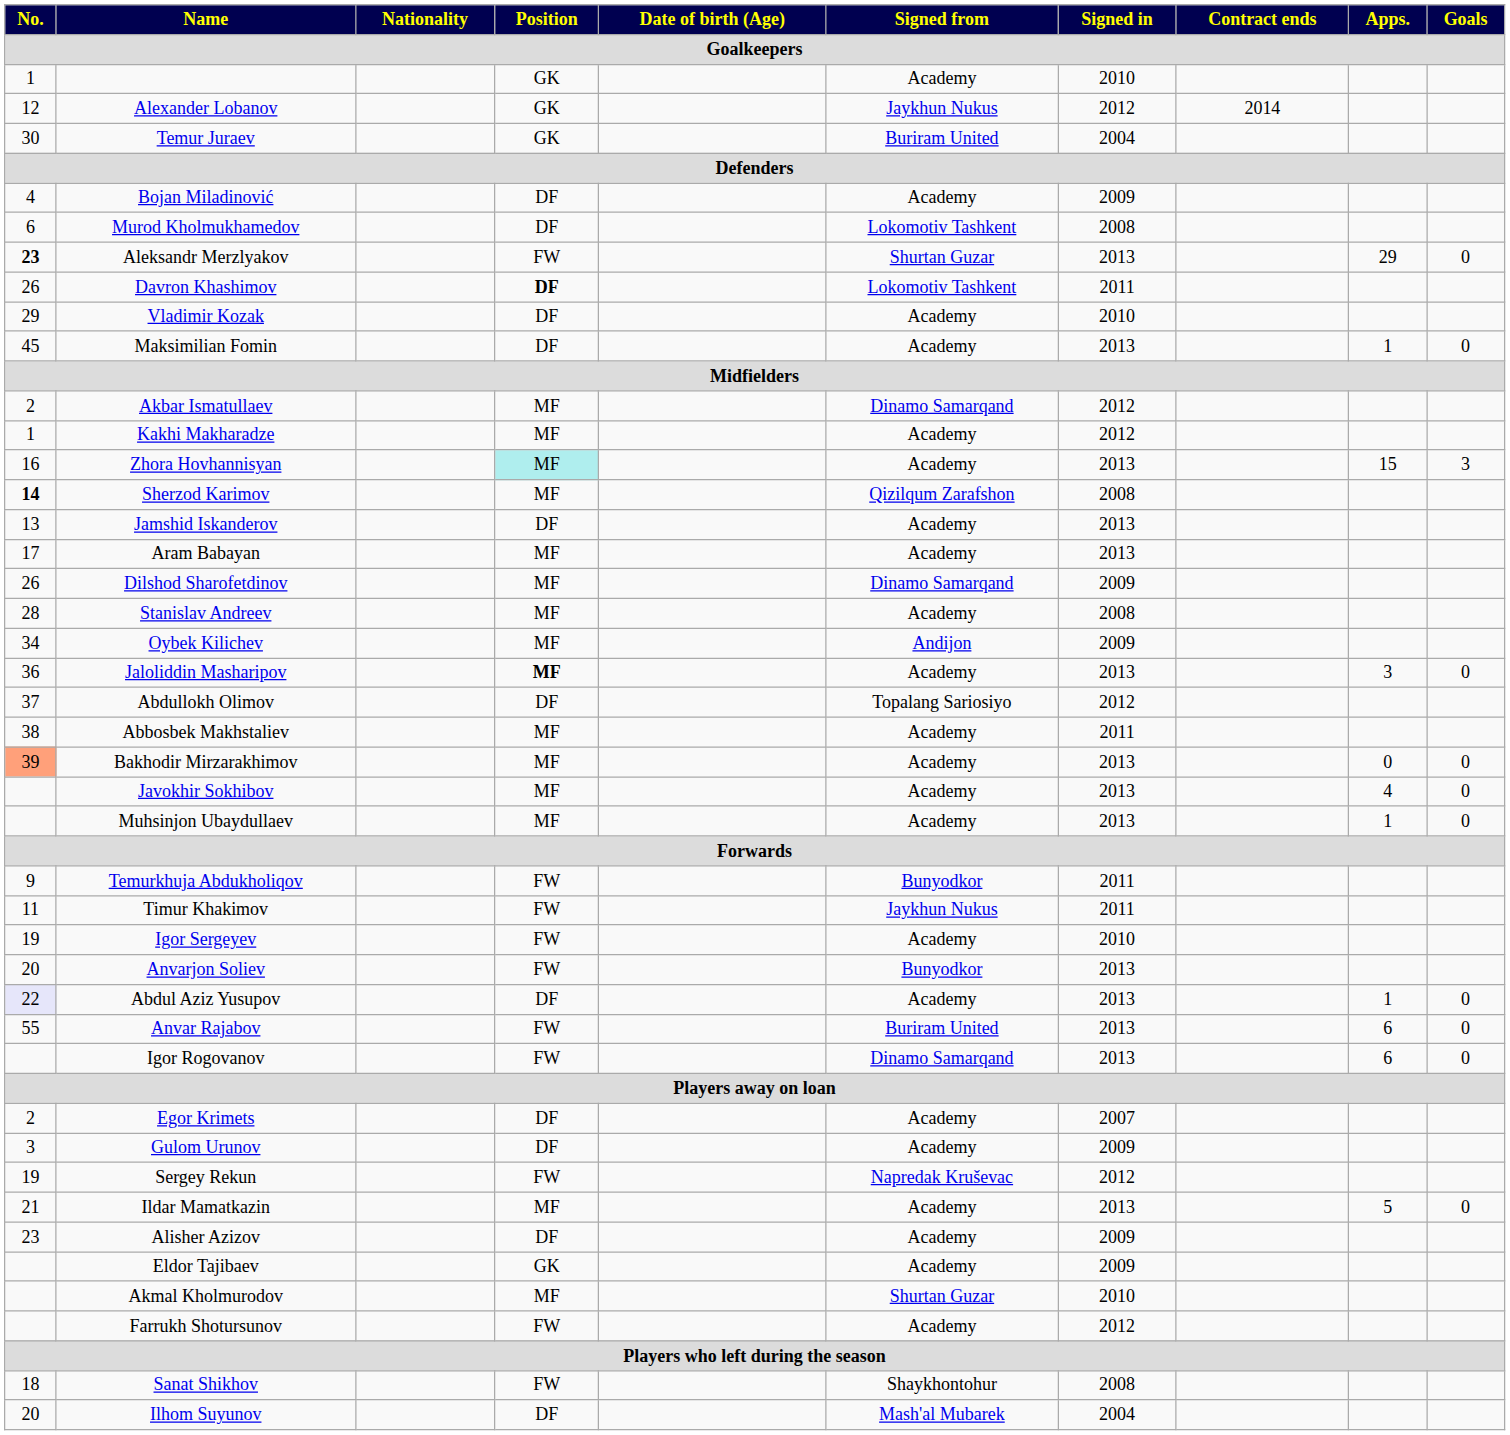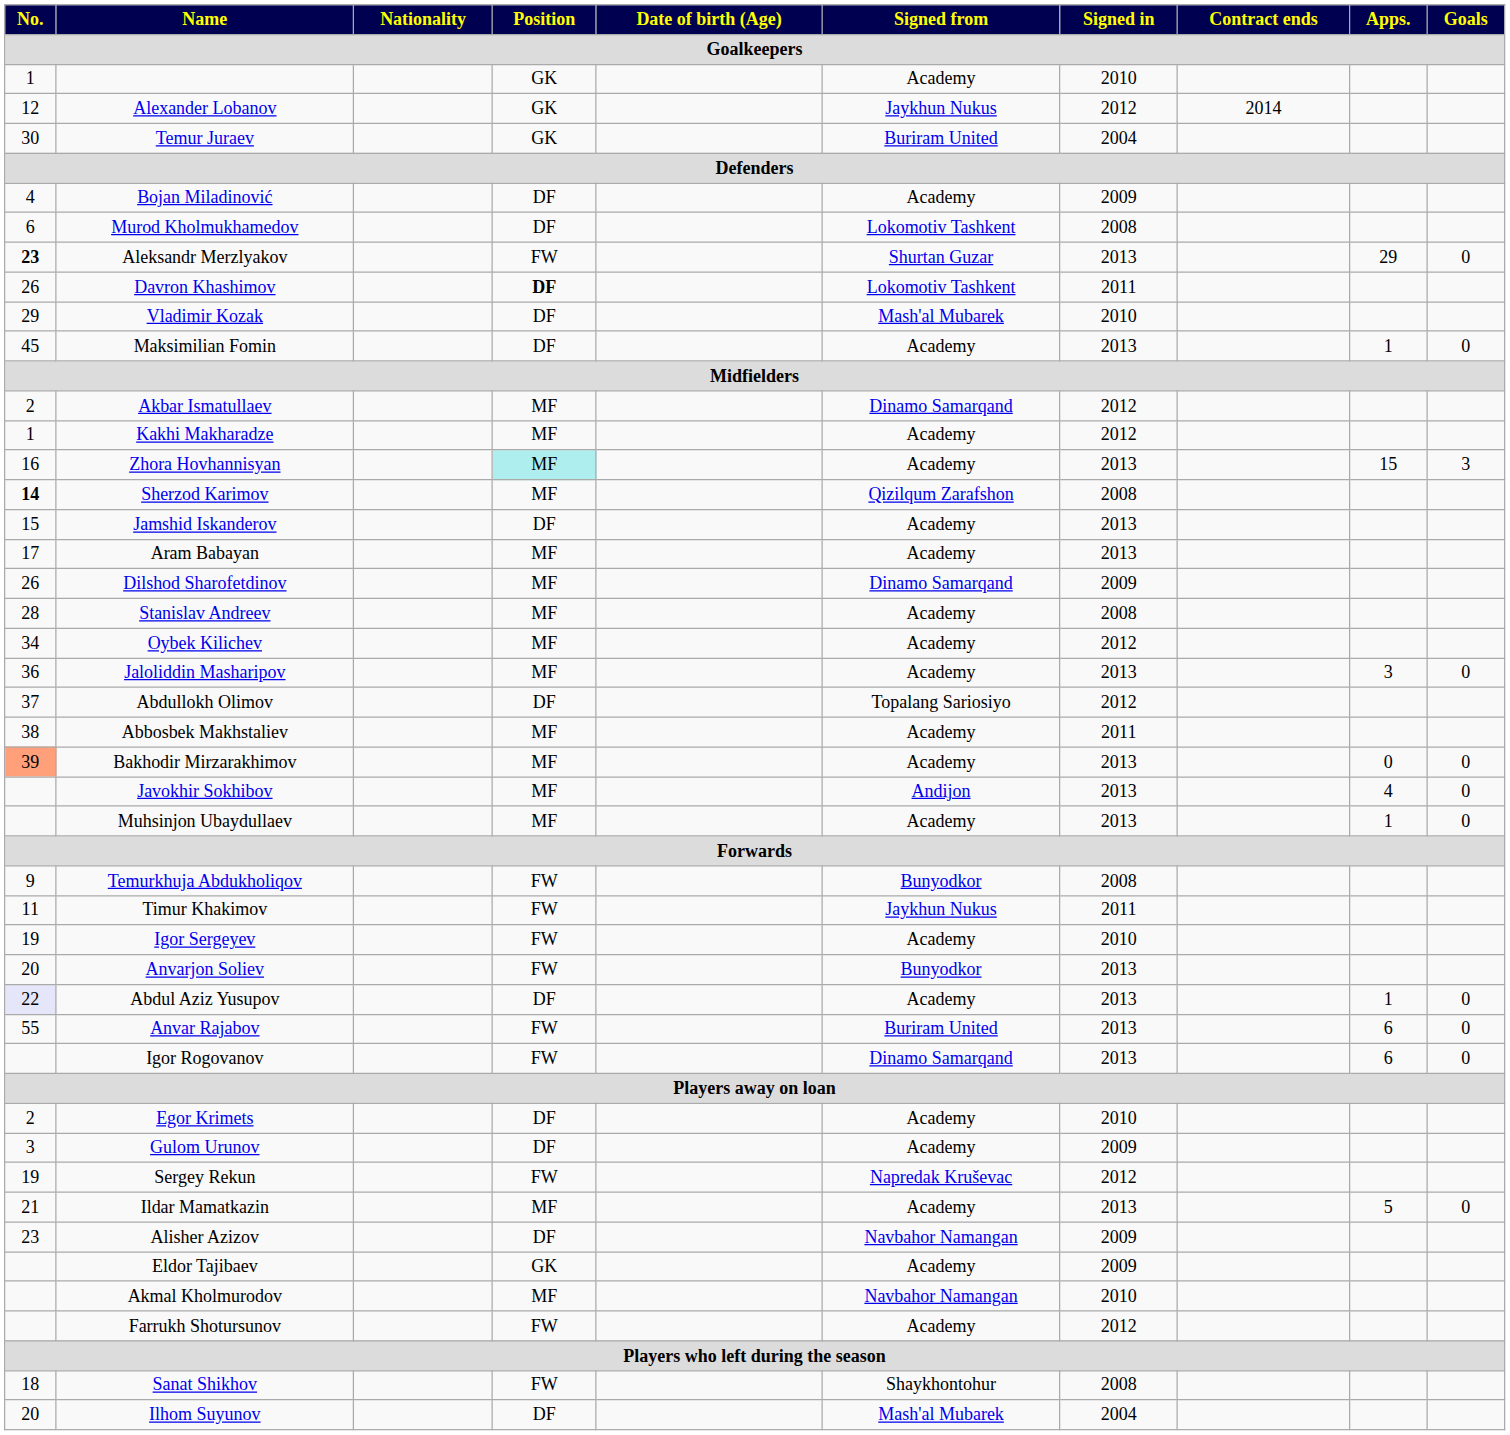Vladimir Kozak | Signed from: Academy -> Mash'al Mubarek
Jamshid Iskanderov | No.: 13 -> 15
Oybek Kilichev | Signed from: Andijon -> Academy
Oybek Kilichev | Signed in: 2009 -> 2012
Jaloliddin Masharipov | Position: bold -> normal
Javokhir Sokhibov | Signed from: Academy -> Andijon
Temurkhuja Abdukholiqov | Signed in: 2011 -> 2008
Egor Krimets | Signed in: 2007 -> 2010
Alisher Azizov | Signed from: Academy -> Navbahor Namangan
Akmal Kholmurodov | Signed from: Shurtan Guzar -> Navbahor Namangan
